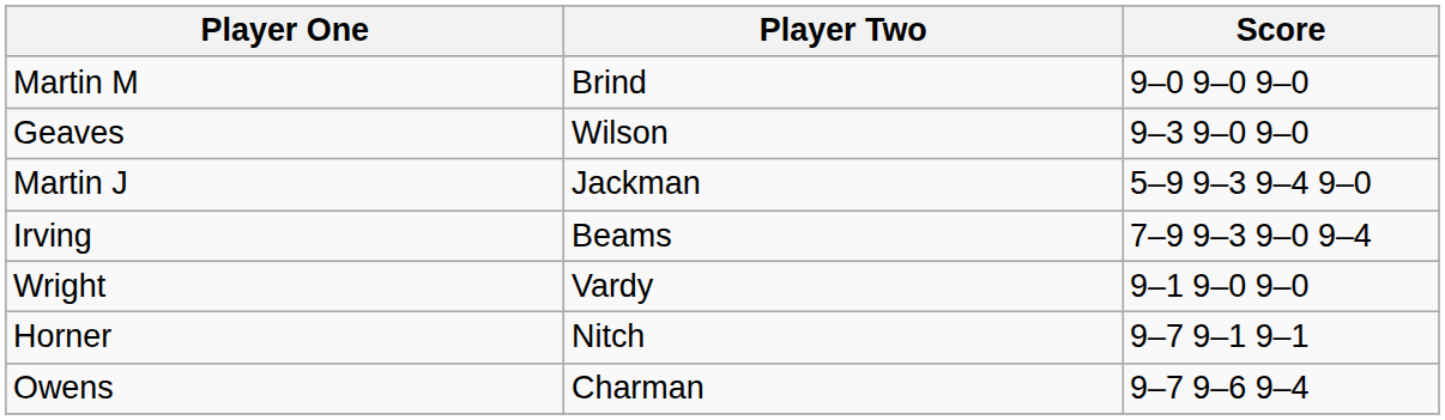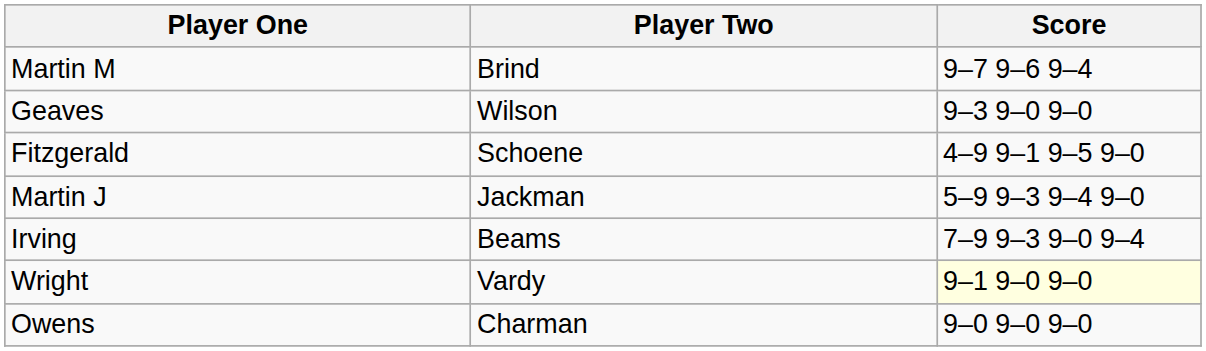Martin M | Score: 9–0 9–0 9–0 -> 9–7 9–6 9–4
+ row: Fitzgerald | Schoene | 4–9 9–1 9–5 9–0
Wright | Score: no background -> lightyellow background
- row: Horner | Nitch | 9–7 9–1 9–1
Owens | Score: 9–7 9–6 9–4 -> 9–0 9–0 9–0
